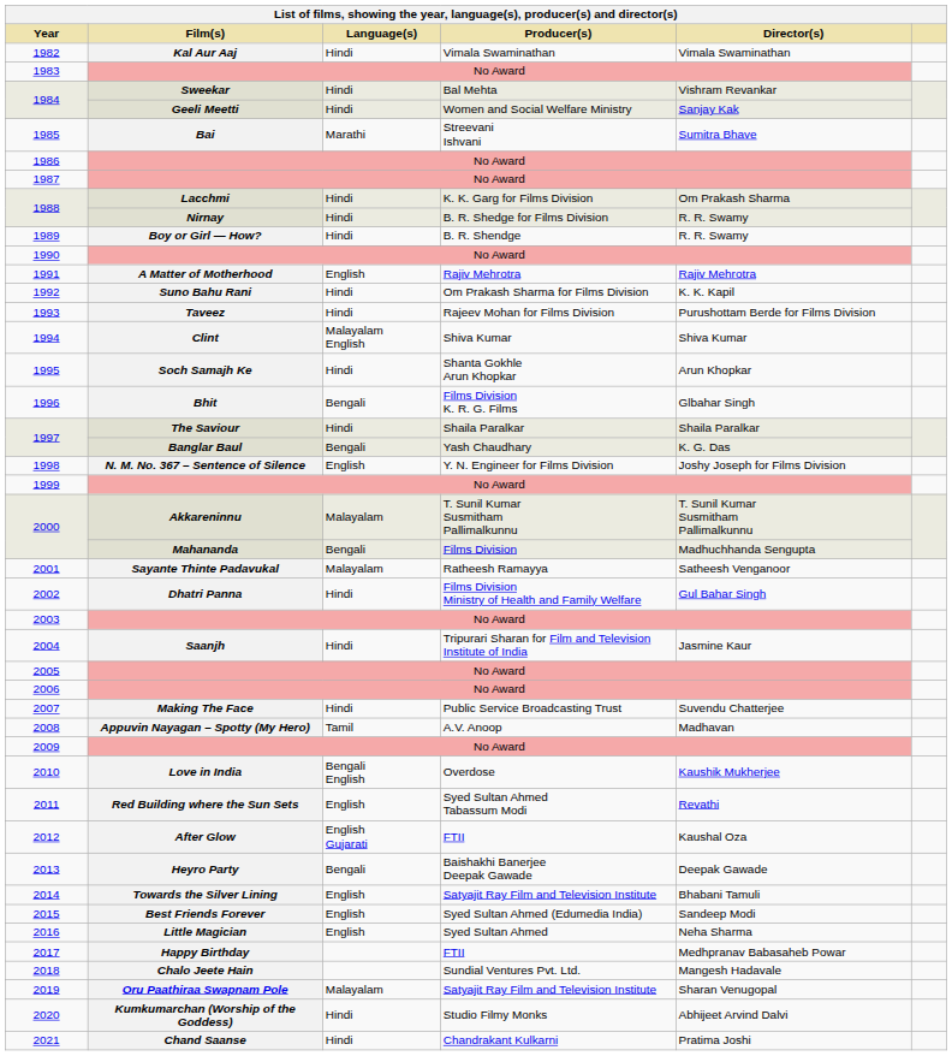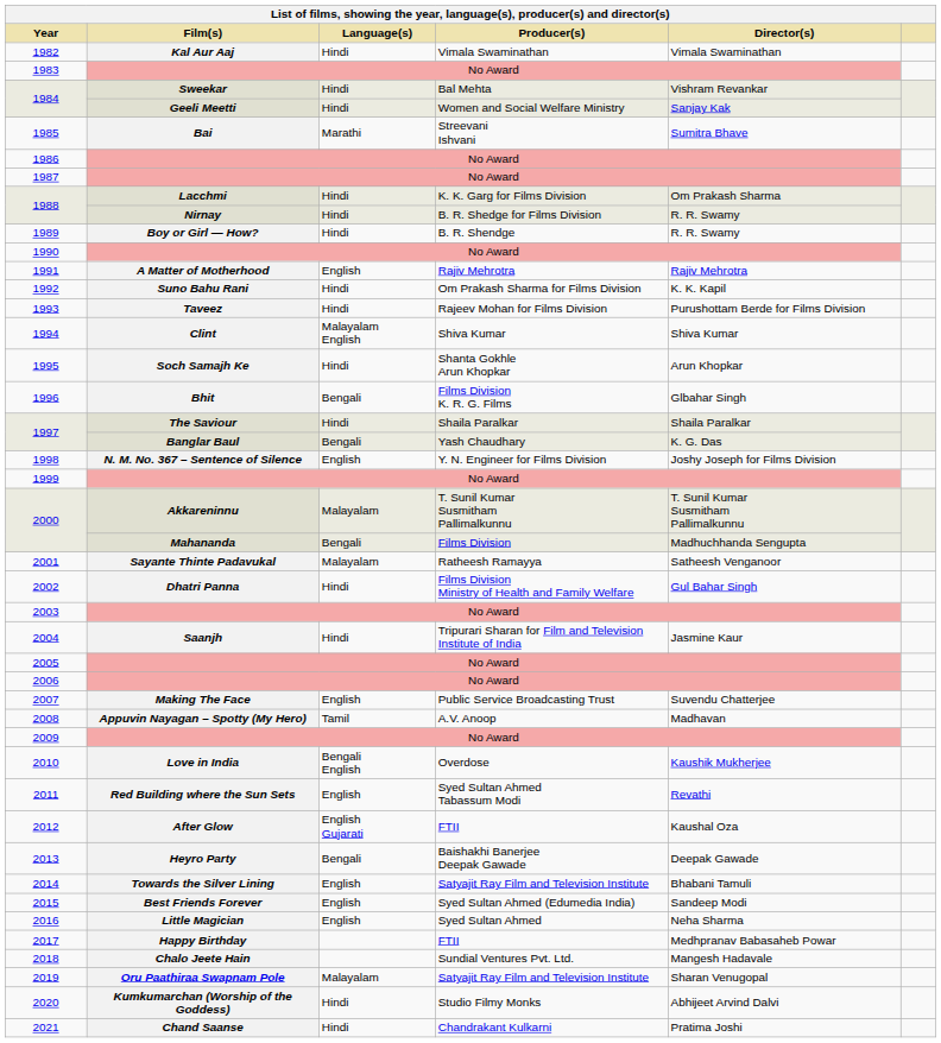2007 | Language(s): Hindi -> English
